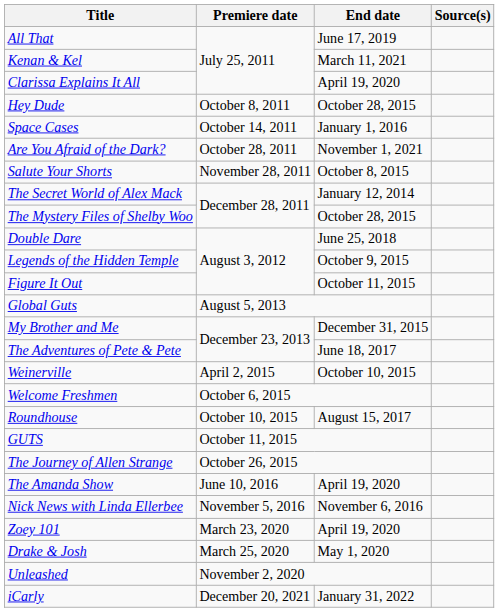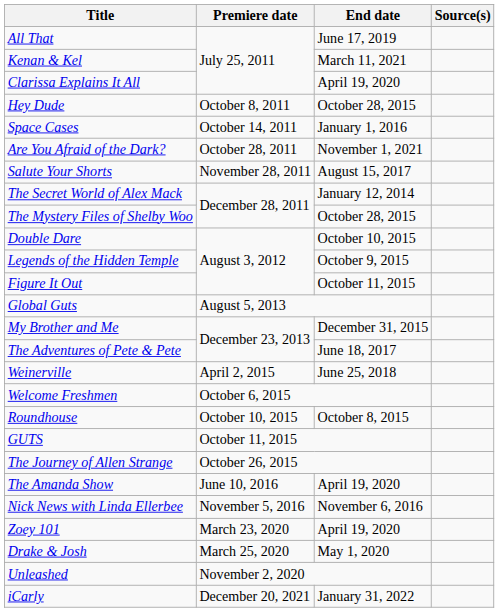Salute Your Shorts | End date: October 8, 2015 -> August 15, 2017
Double Dare | End date: June 25, 2018 -> October 10, 2015
Weinerville | End date: October 10, 2015 -> June 25, 2018
Roundhouse | End date: August 15, 2017 -> October 8, 2015
